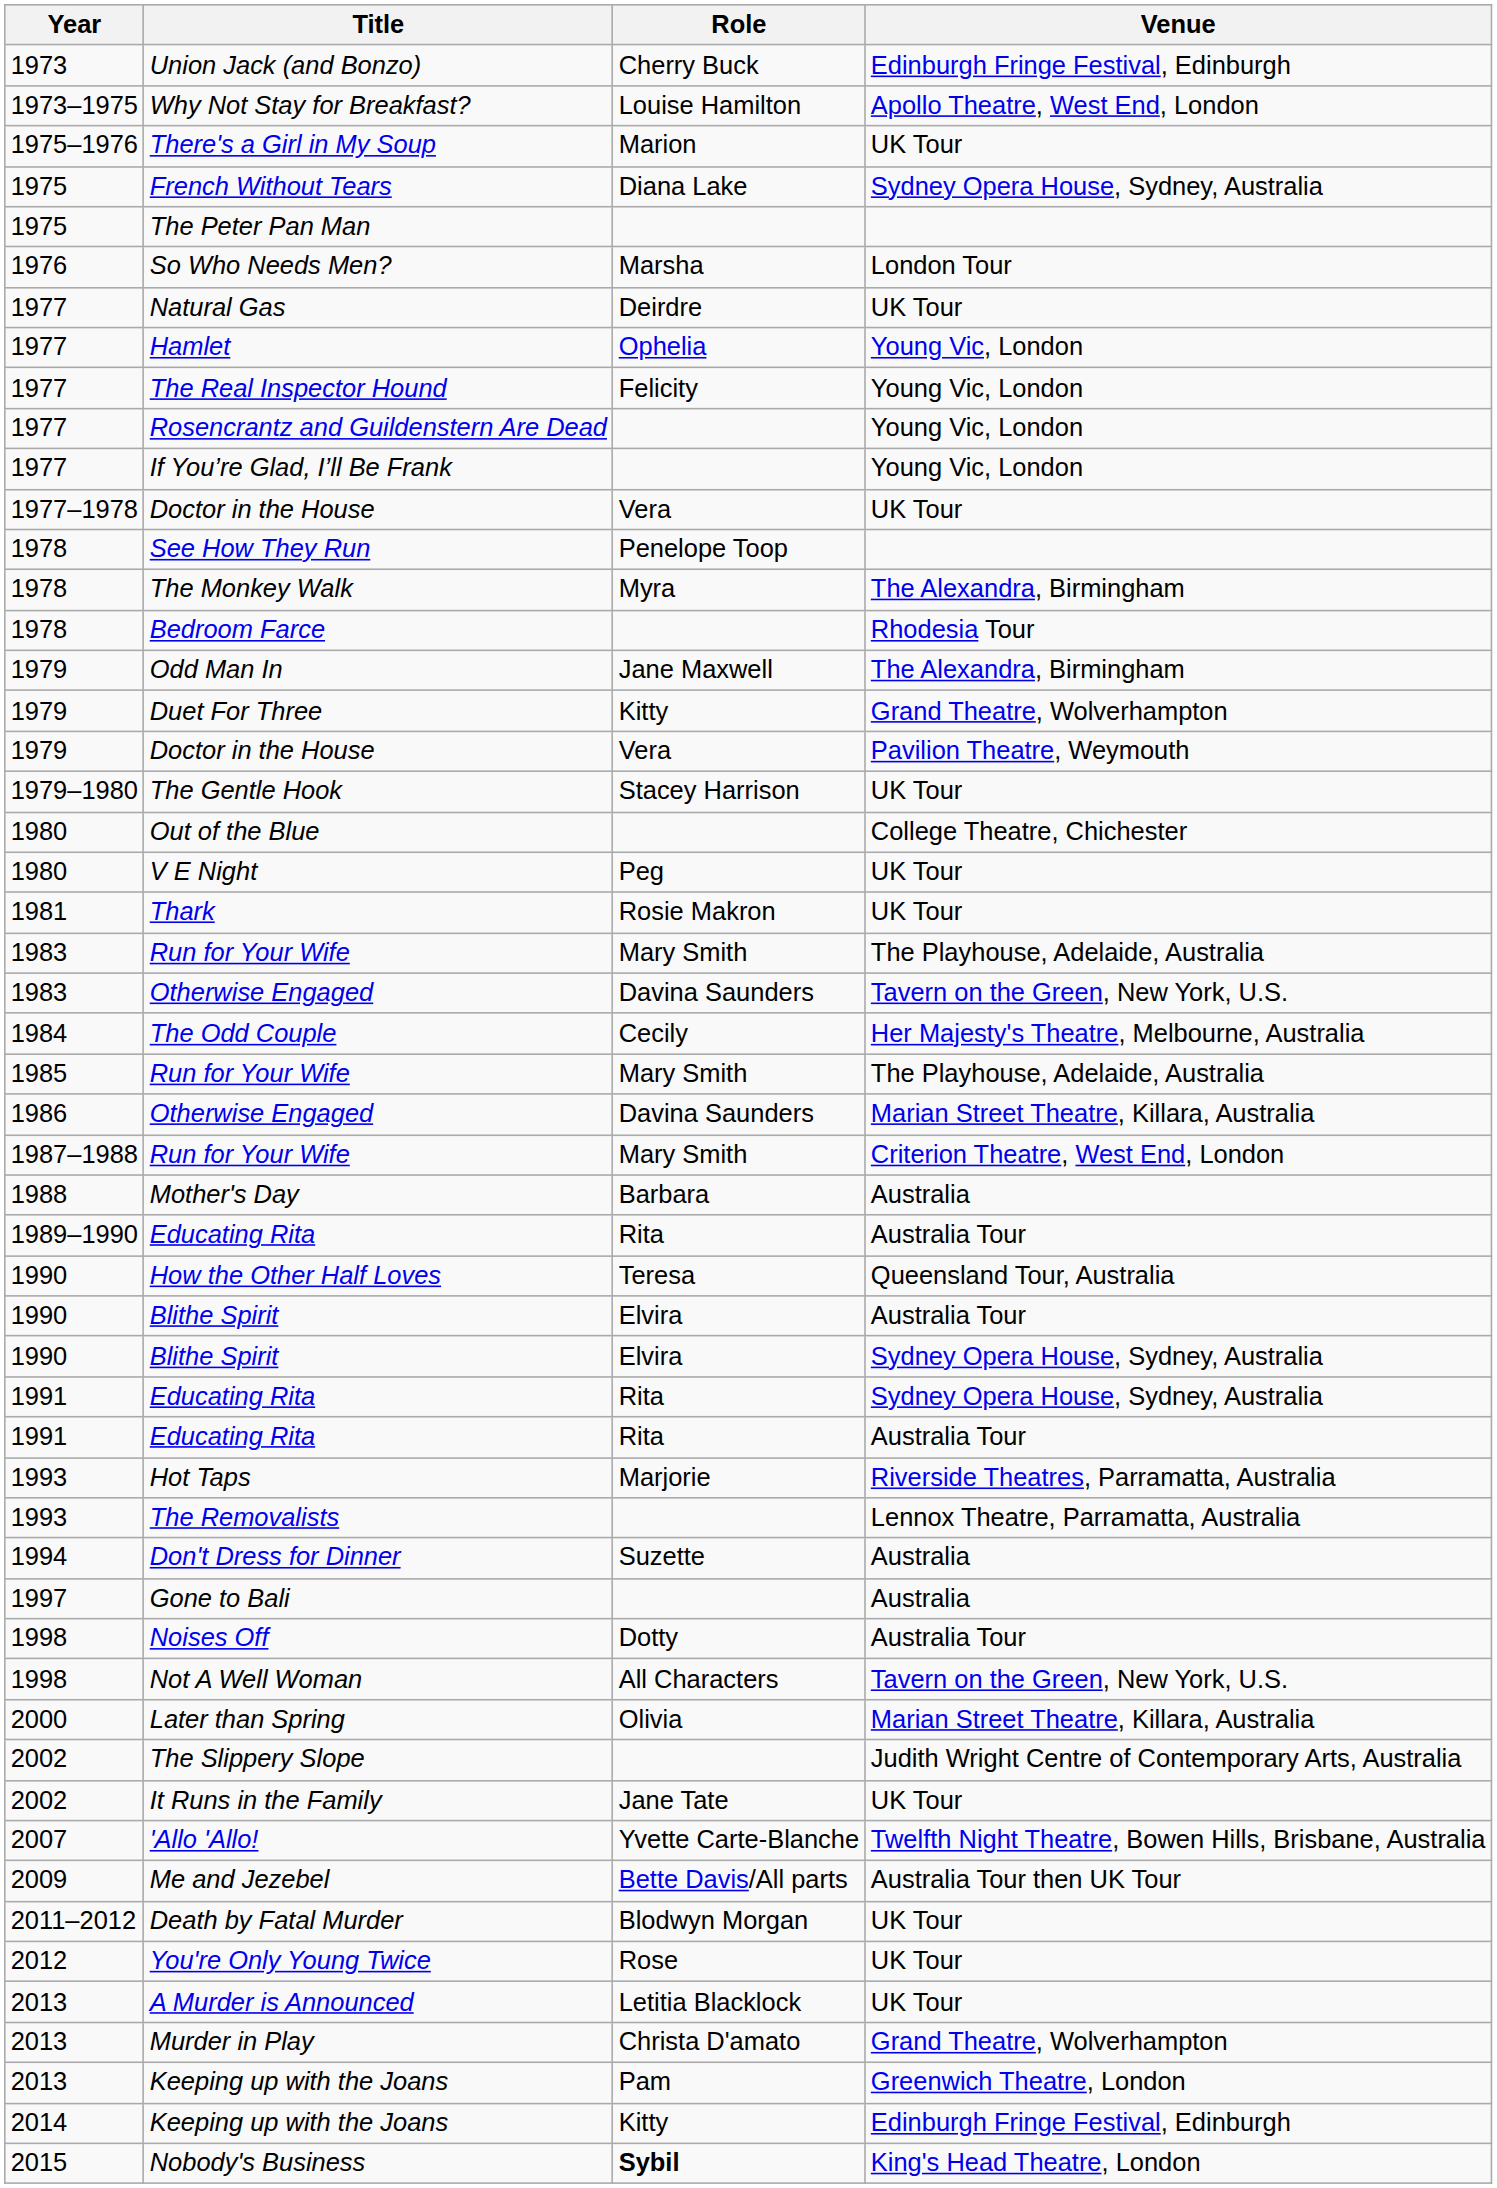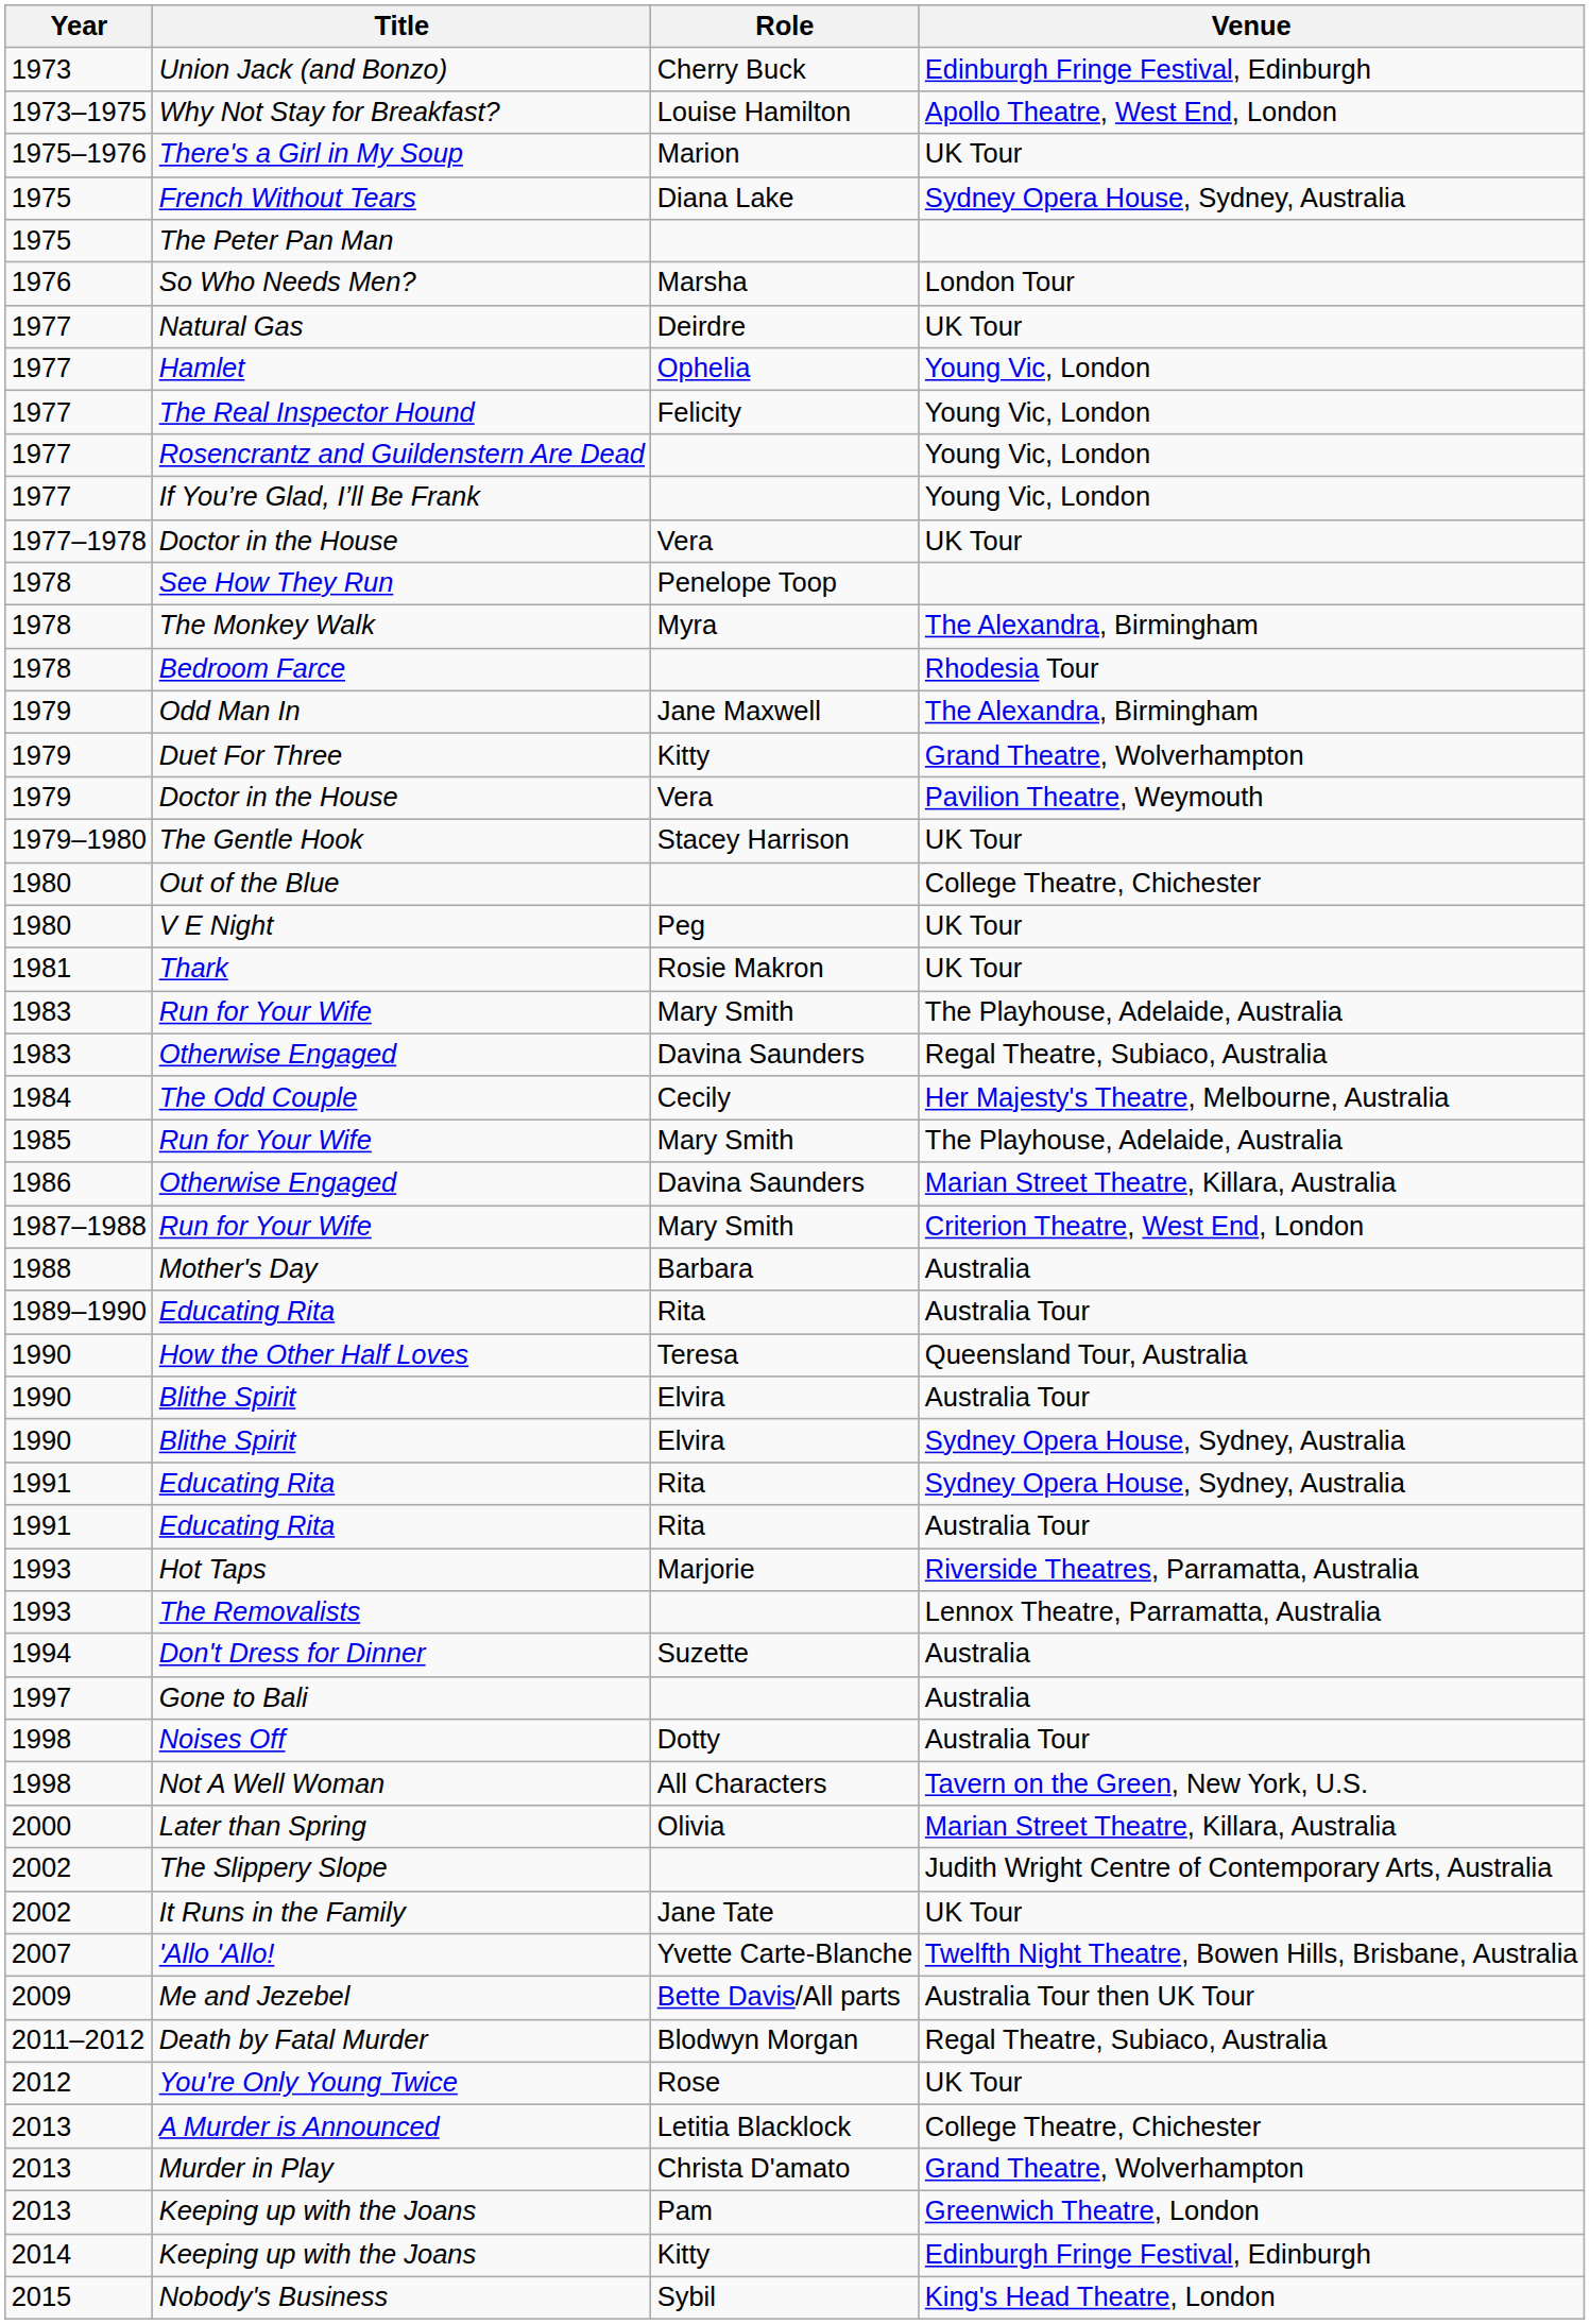1983 / Otherwise Engaged | Venue: Tavern on the Green, New York, U.S. -> Regal Theatre, Subiaco, Australia
Death by Fatal Murder | Venue: UK Tour -> Regal Theatre, Subiaco, Australia
A Murder is Announced | Venue: UK Tour -> College Theatre, Chichester
Nobody's Business | Role: bold -> normal
